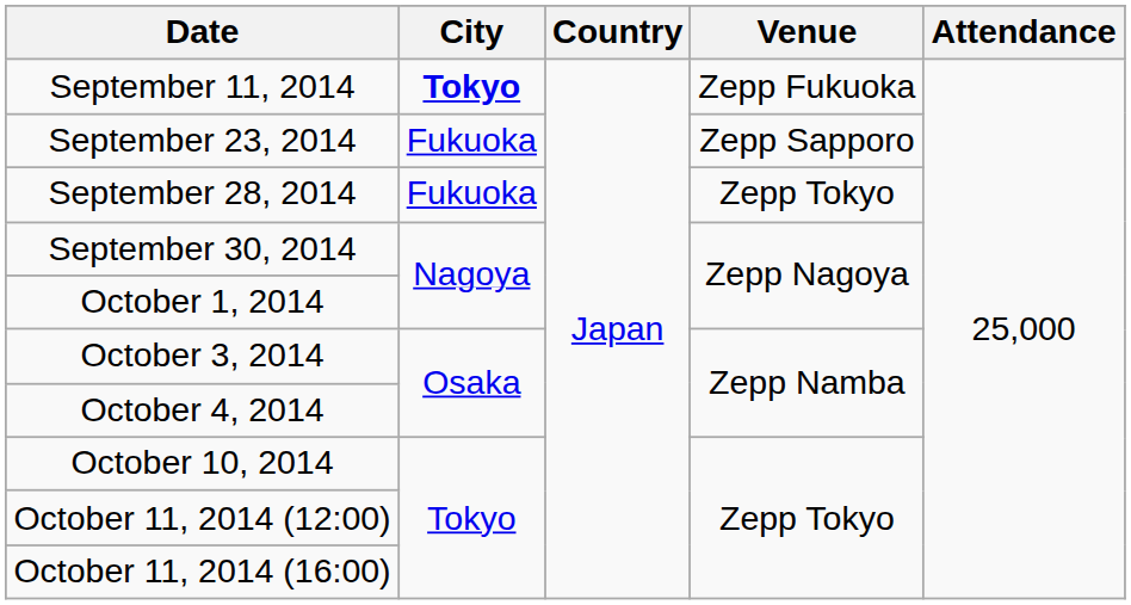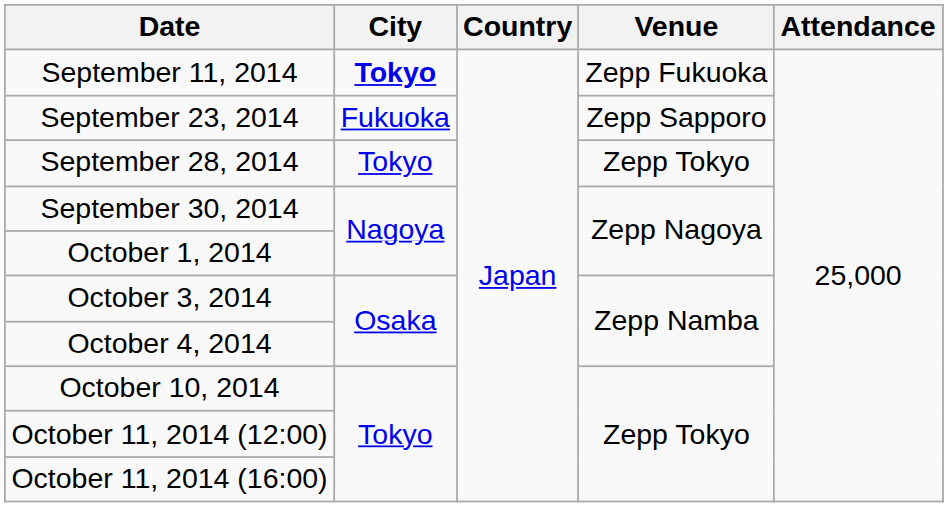September 28, 2014 | City: Fukuoka -> Tokyo
